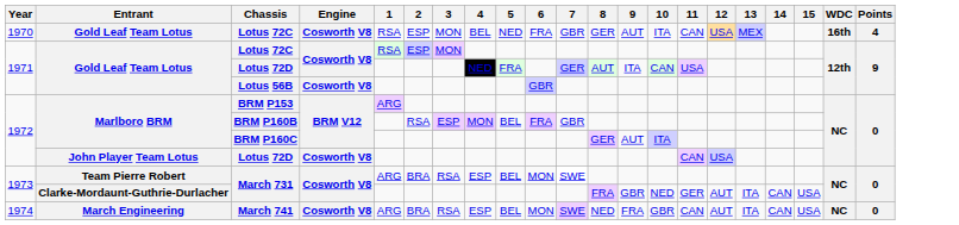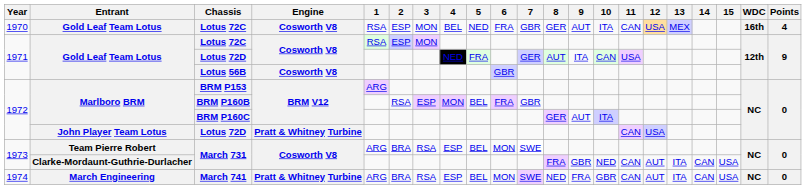John Player Team Lotus / Lotus 72D | Engine: Cosworth V8 -> Pratt & Whitney Turbine
Clarke-Mordaunt-Guthrie-Durlacher / March 731 | 11: GER -> CAN
March 741 | Engine: Cosworth V8 -> Pratt & Whitney Turbine
